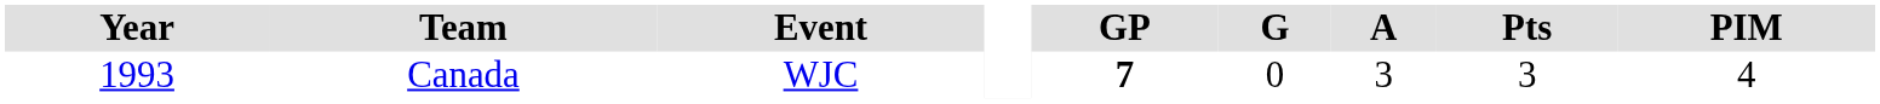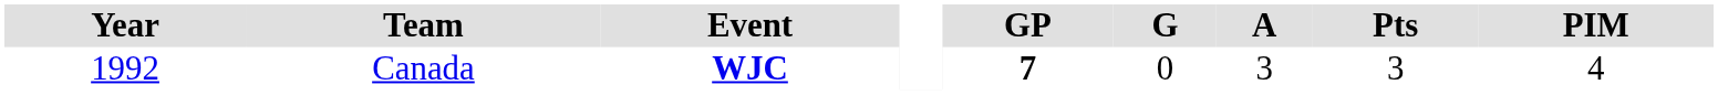Canada | Year: 1993 -> 1992
Canada | Event: normal -> bold
